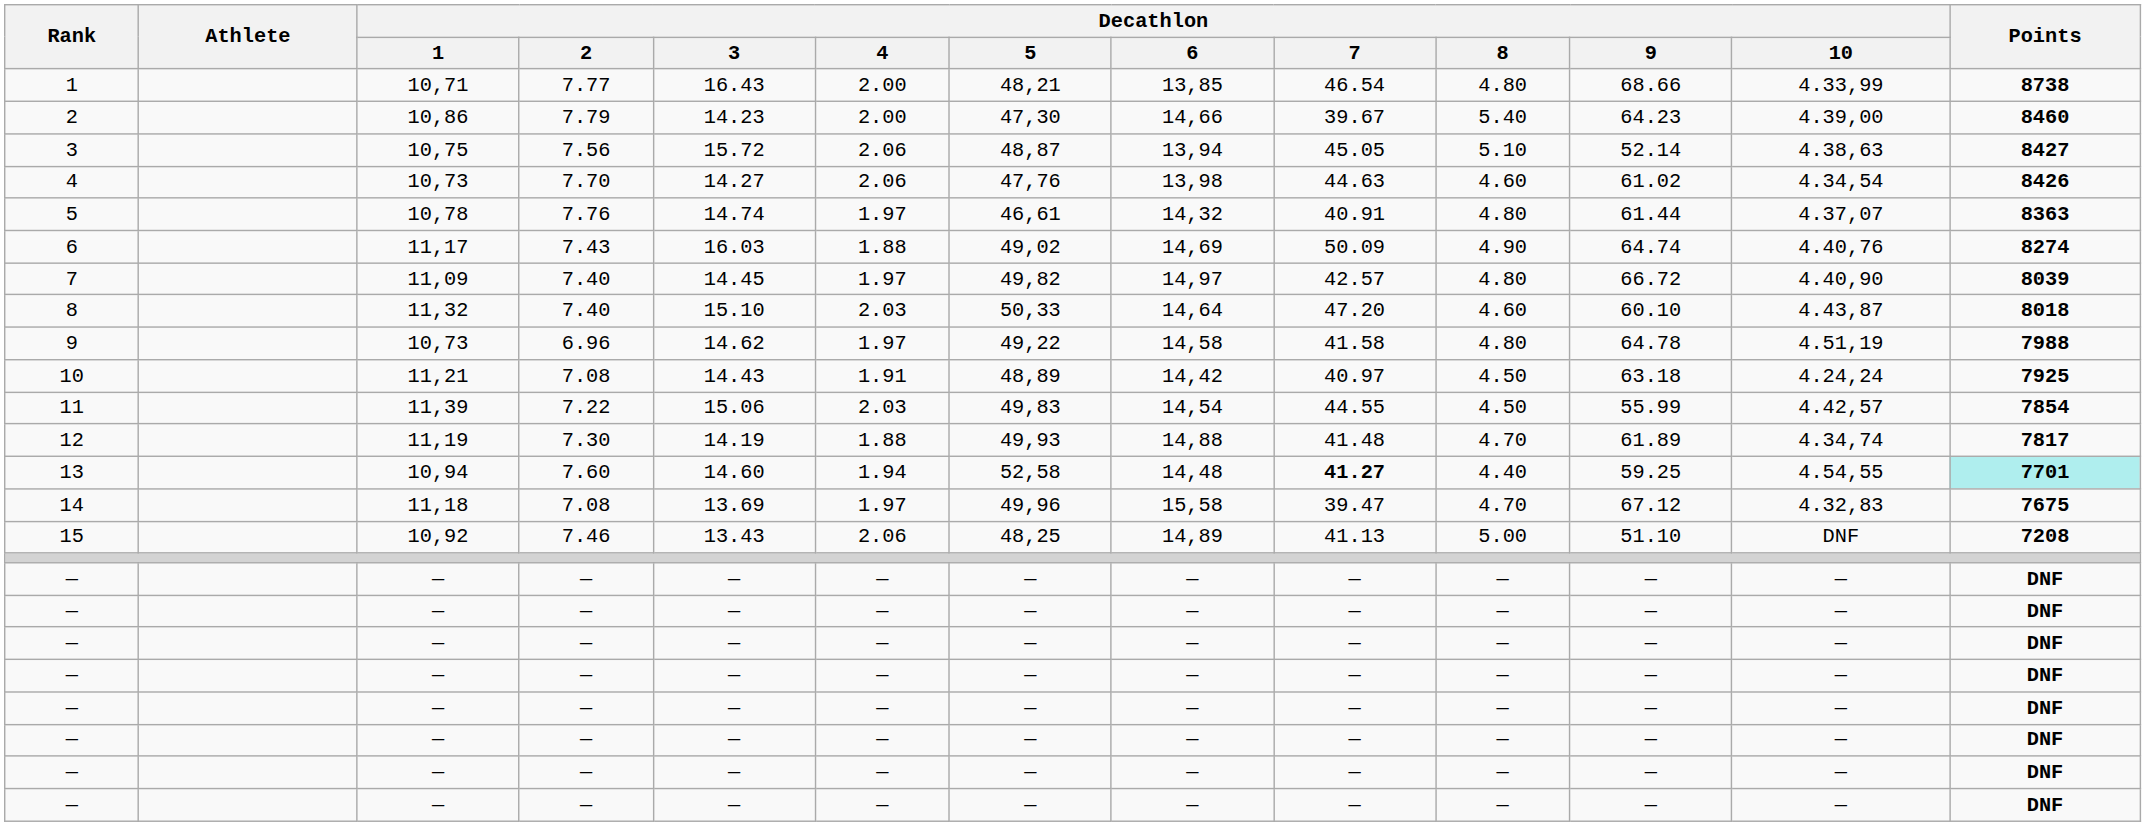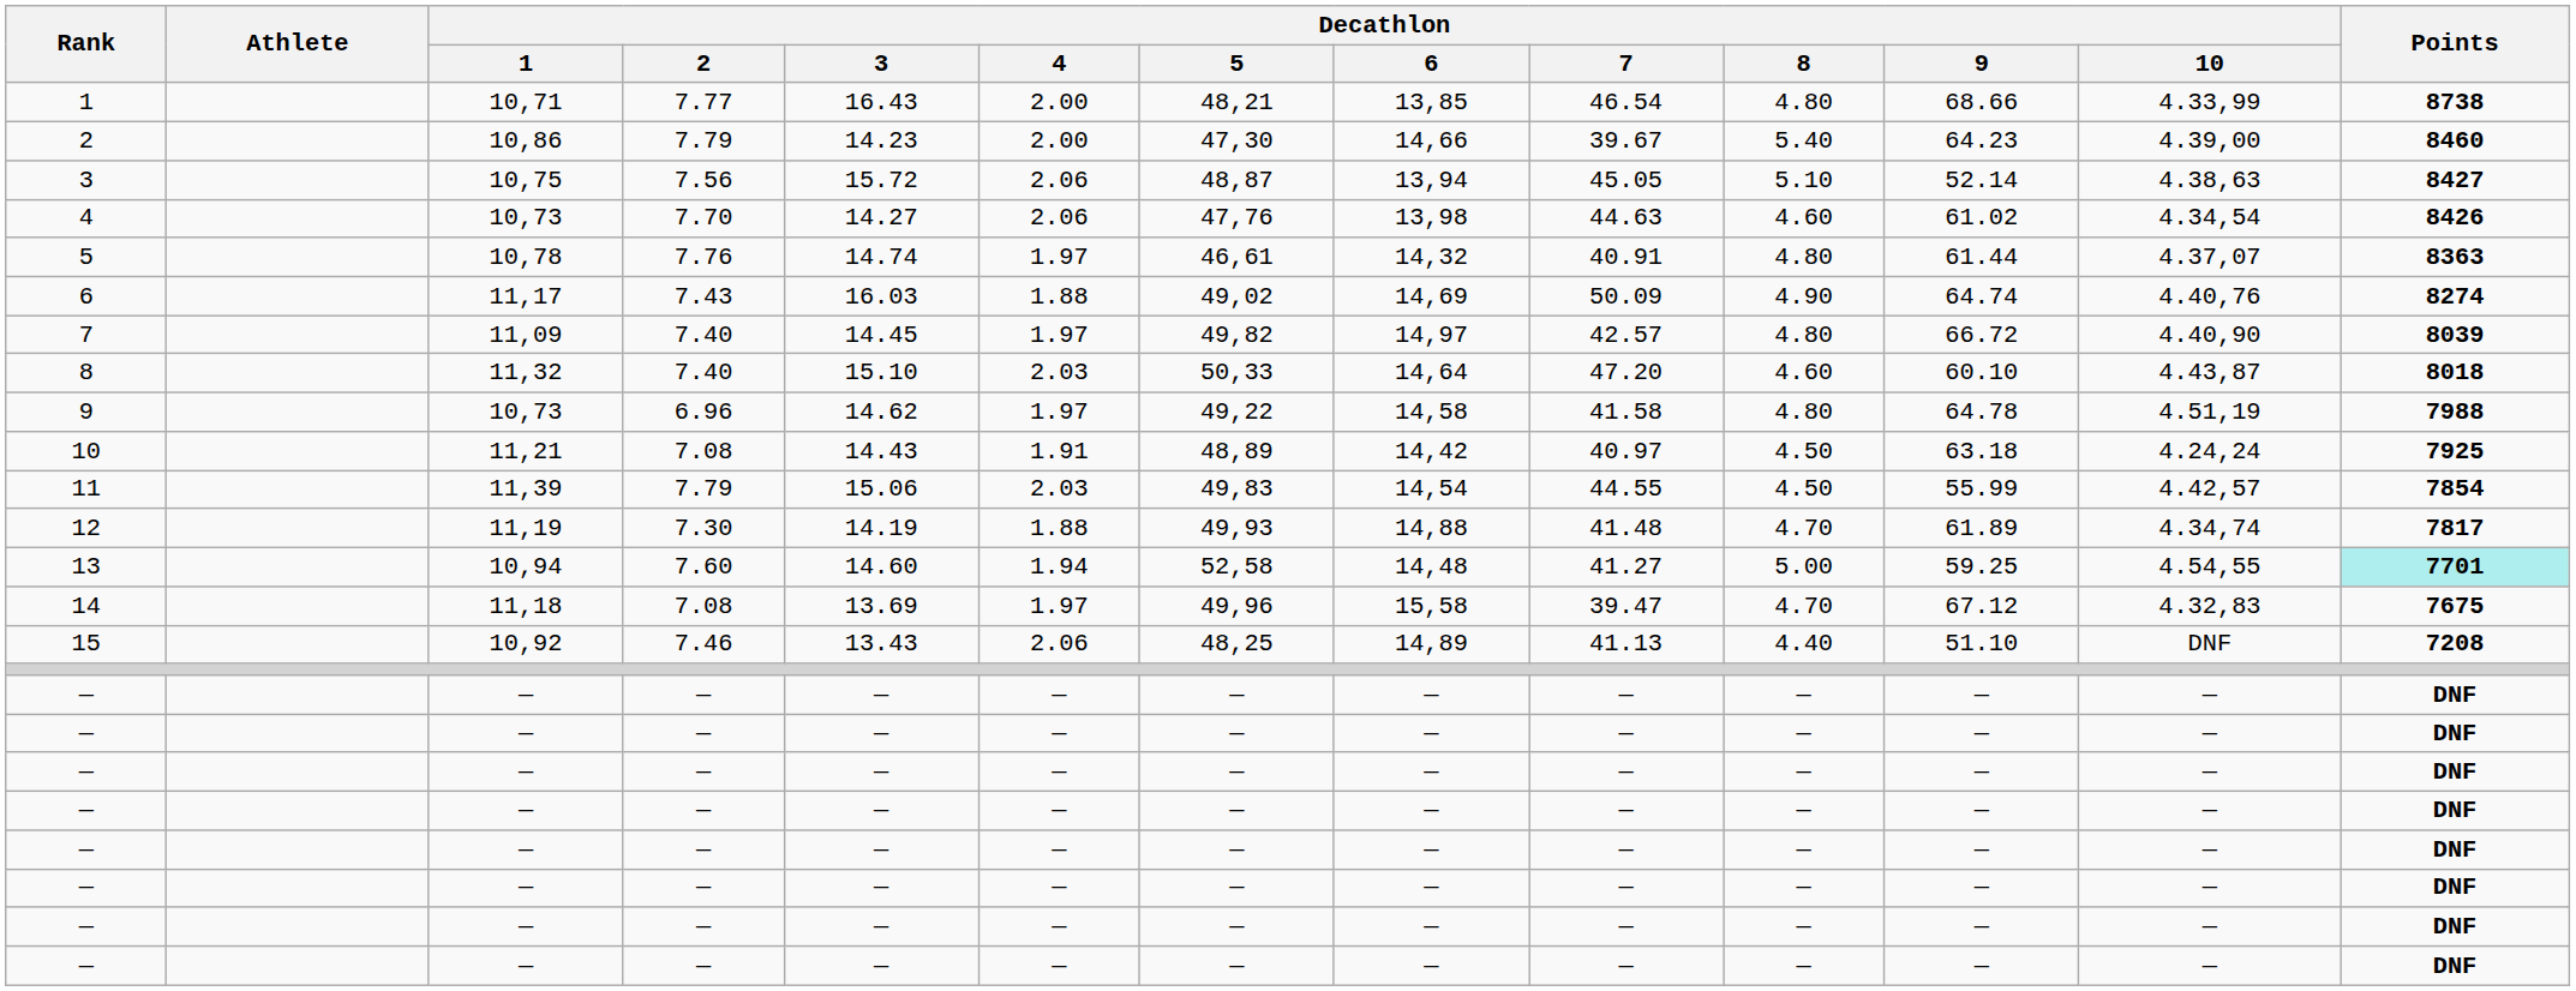11 | Decathlon / 2: 7.22 -> 7.79
13 | Decathlon / 7: bold -> normal
13 | Decathlon / 8: 4.40 -> 5.00
15 | Decathlon / 8: 5.00 -> 4.40
